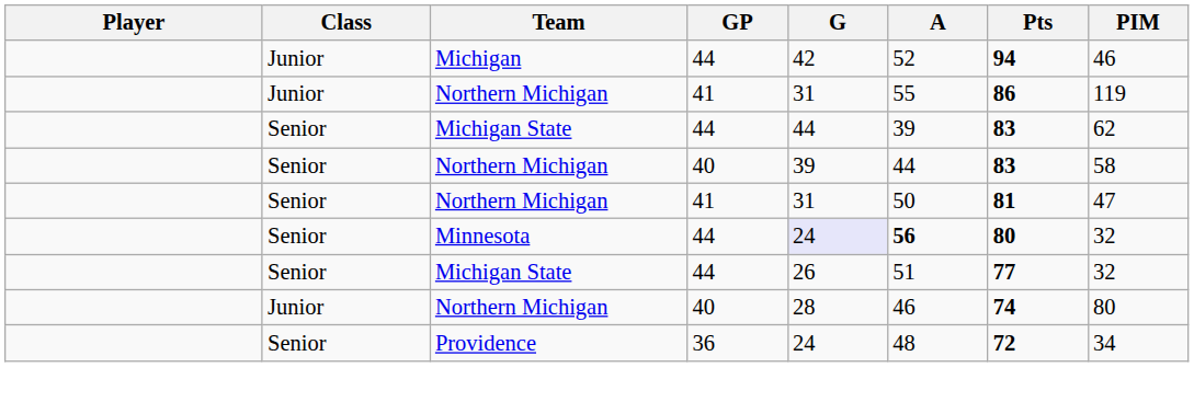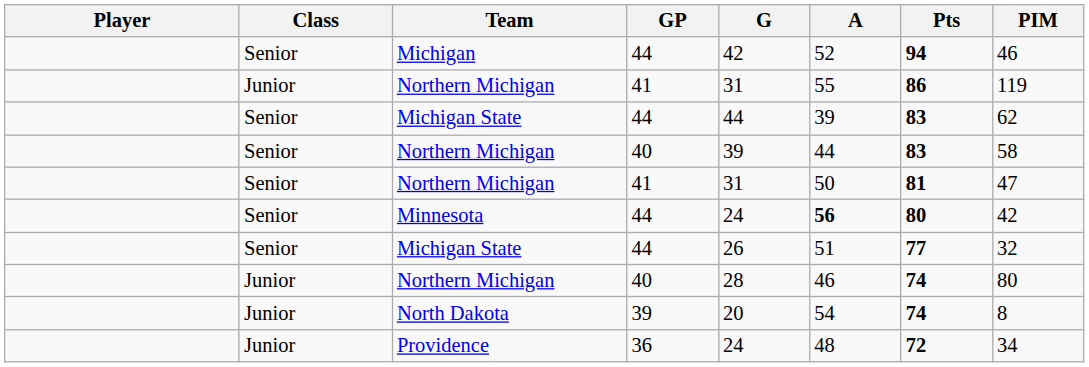Michigan | Class: Junior -> Senior
Minnesota | G: lavender background -> no background
Minnesota | PIM: 32 -> 42
+ row: Junior | North Dakota | 39 | 20 | 54 | 74 | 8
Providence | Class: Senior -> Junior
